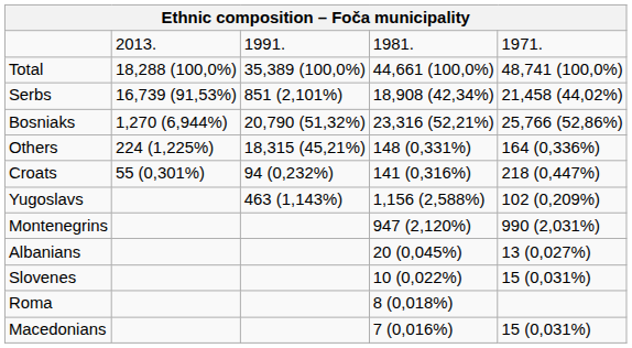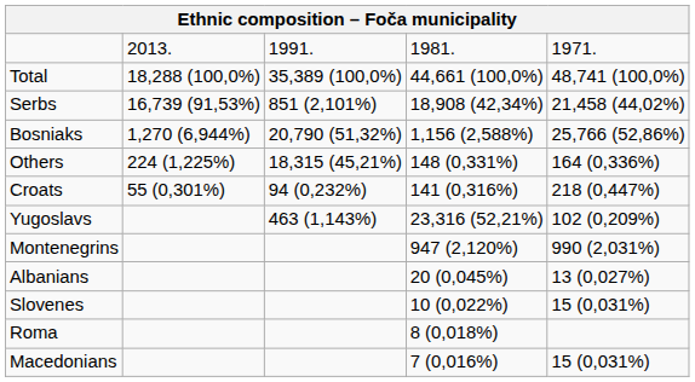Bosniaks | column 4: 23,316 (52,21%) -> 1,156 (2,588%)
Yugoslavs | column 4: 1,156 (2,588%) -> 23,316 (52,21%)
